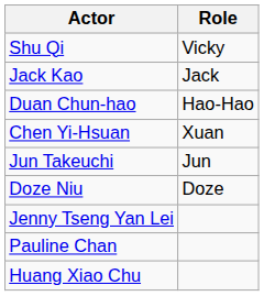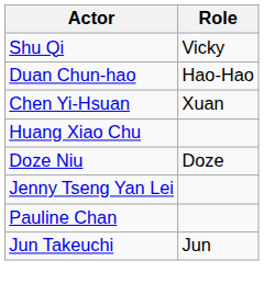- row: Jack Kao | Jack
rows swapped: Jun Takeuchi <-> Huang Xiao Chu
